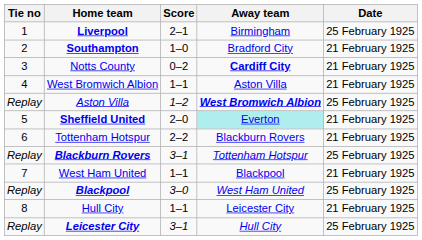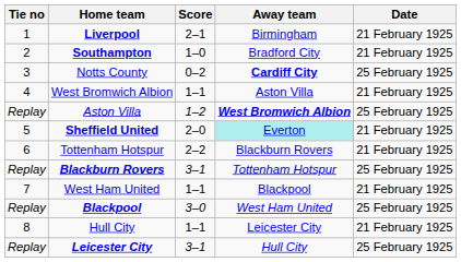Liverpool | Date: 25 February 1925 -> 21 February 1925
Notts County | Date: 21 February 1925 -> 25 February 1925
